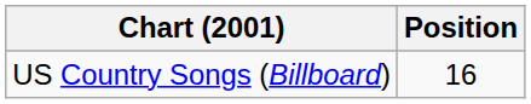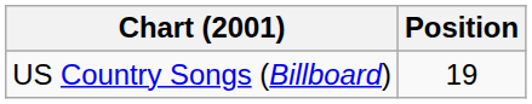US Country Songs (Billboard) | Position: 16 -> 19
